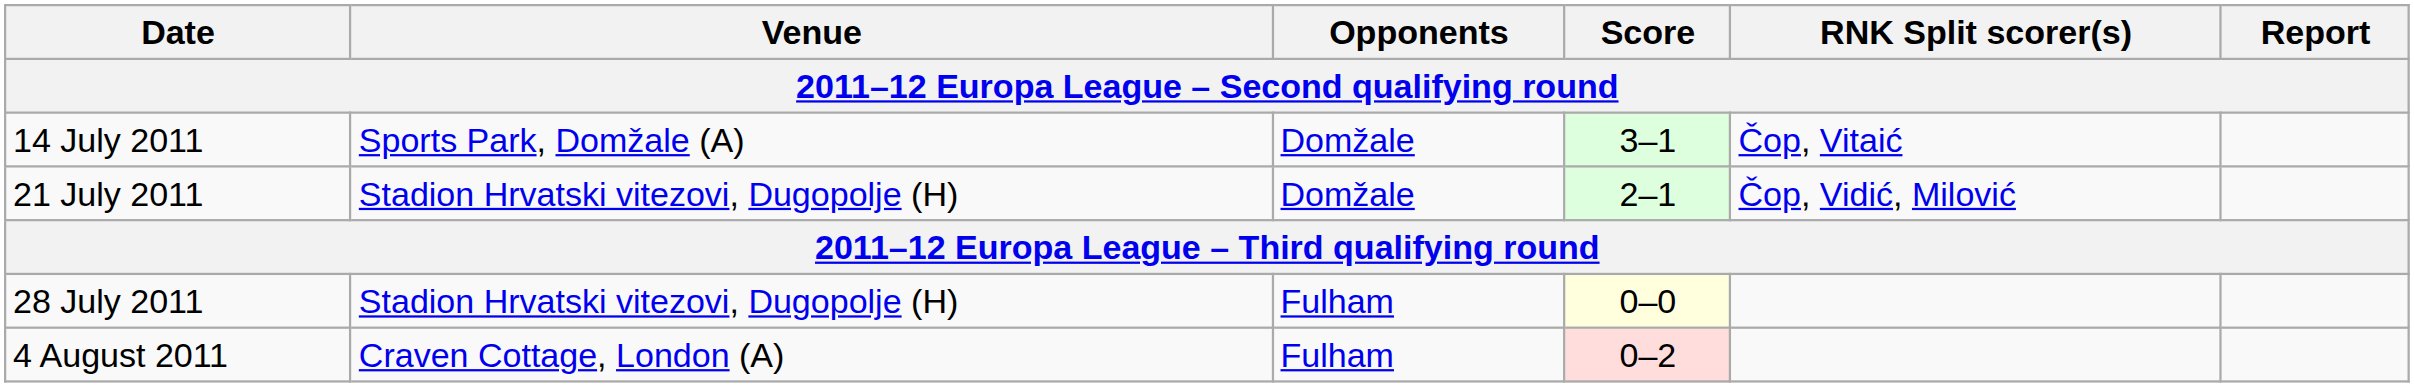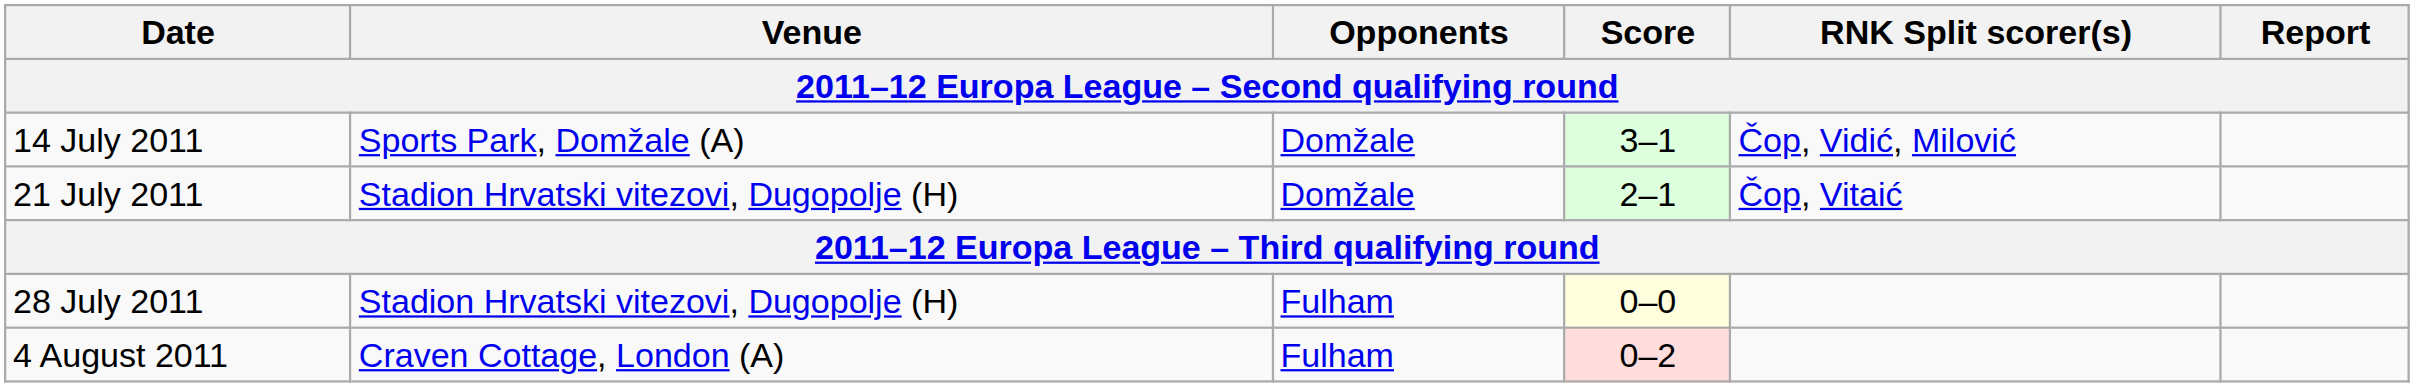14 July 2011 | RNK Split scorer(s): Čop, Vitaić -> Čop, Vidić, Milović
21 July 2011 | RNK Split scorer(s): Čop, Vidić, Milović -> Čop, Vitaić
